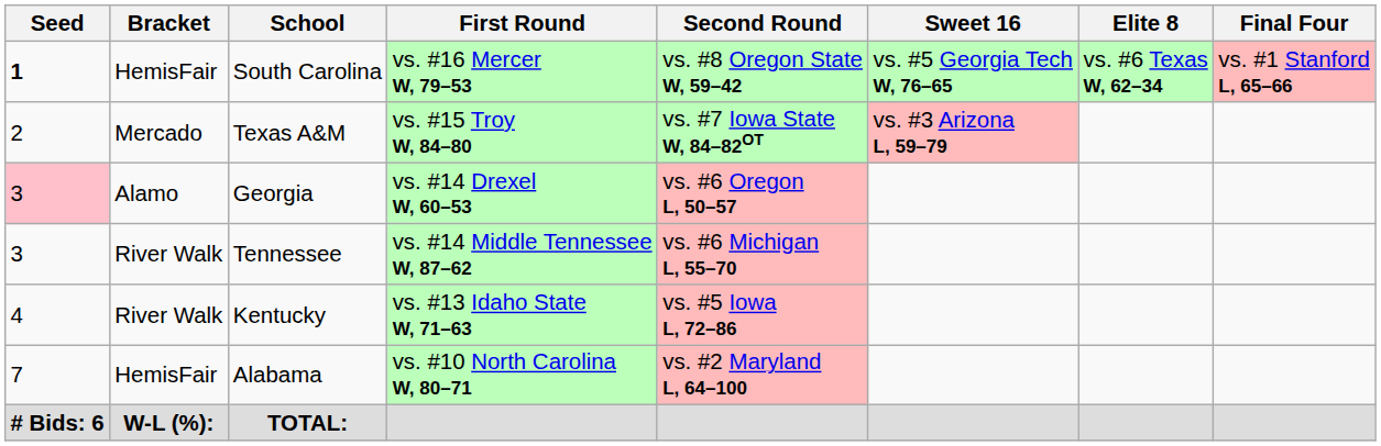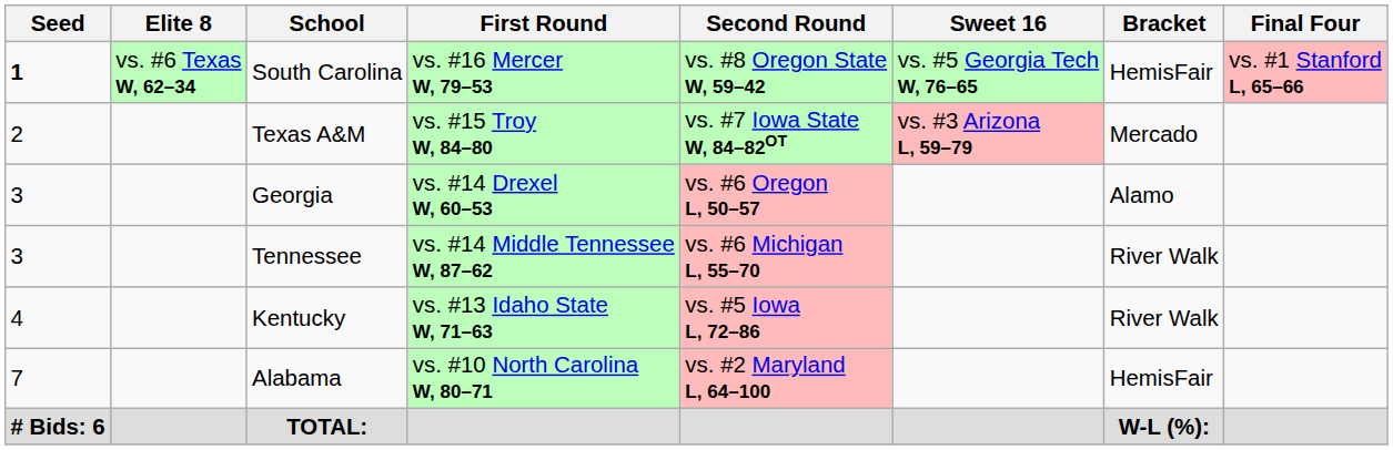columns swapped: Bracket <-> Elite 8
Georgia | Seed: pink background -> no background
